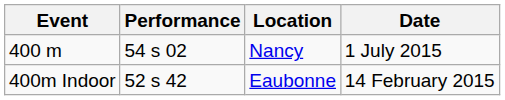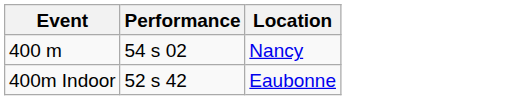- column: Date | 1 July 2015 | 14 February 2015
